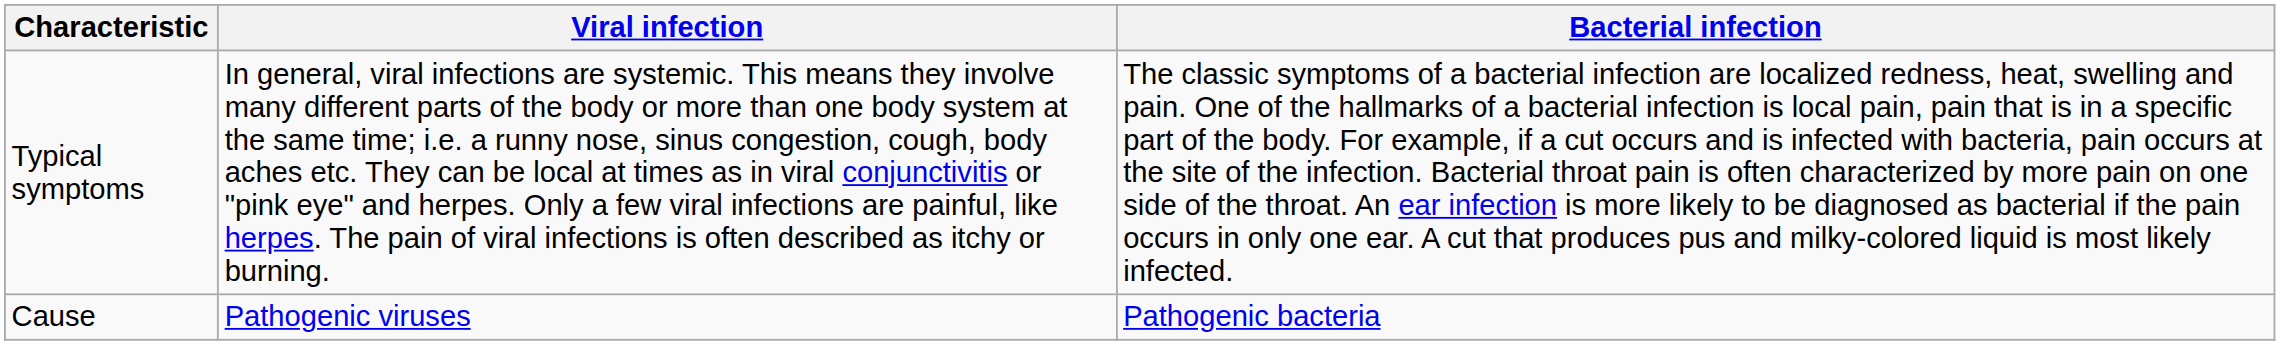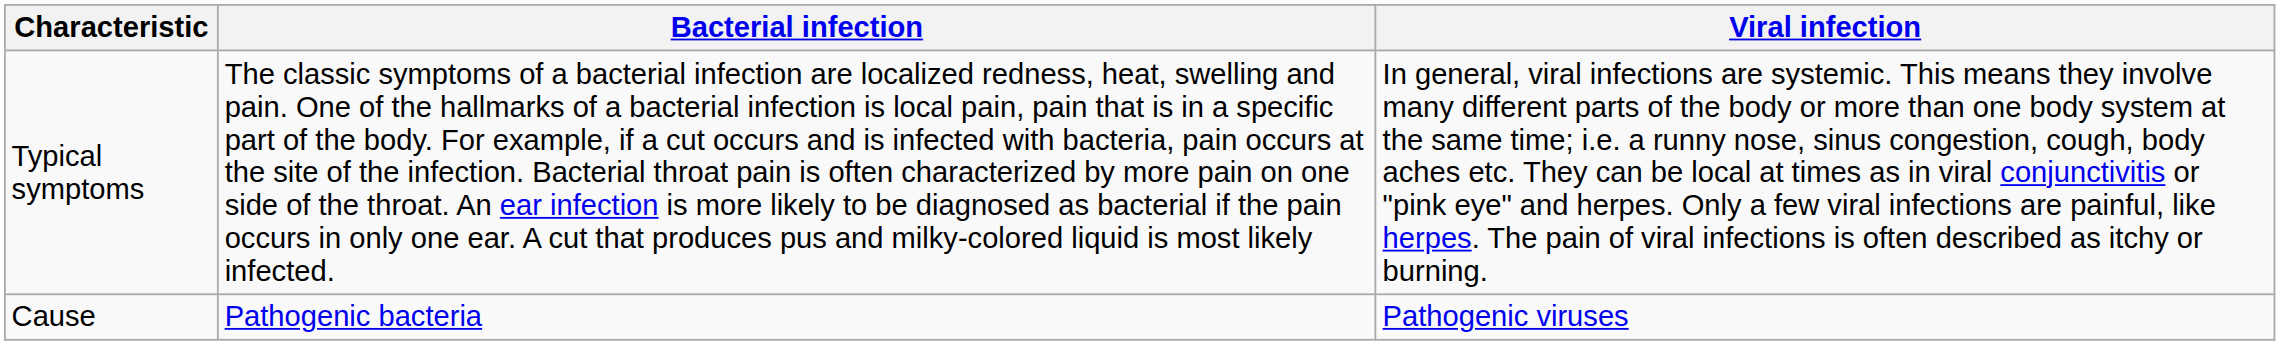columns swapped: Viral infection <-> Bacterial infection
